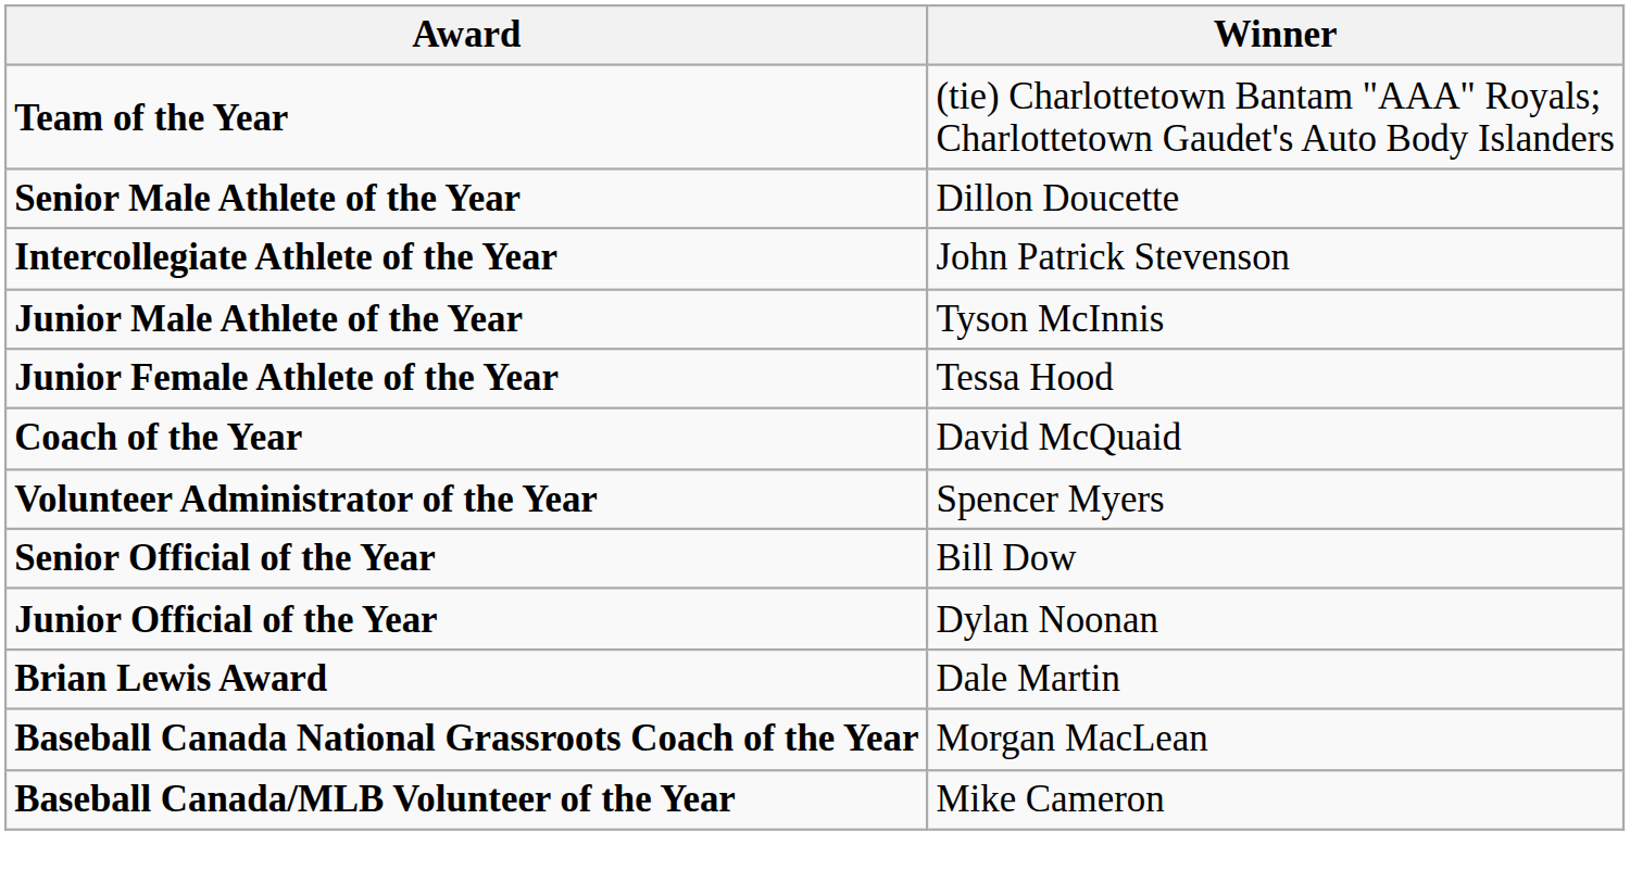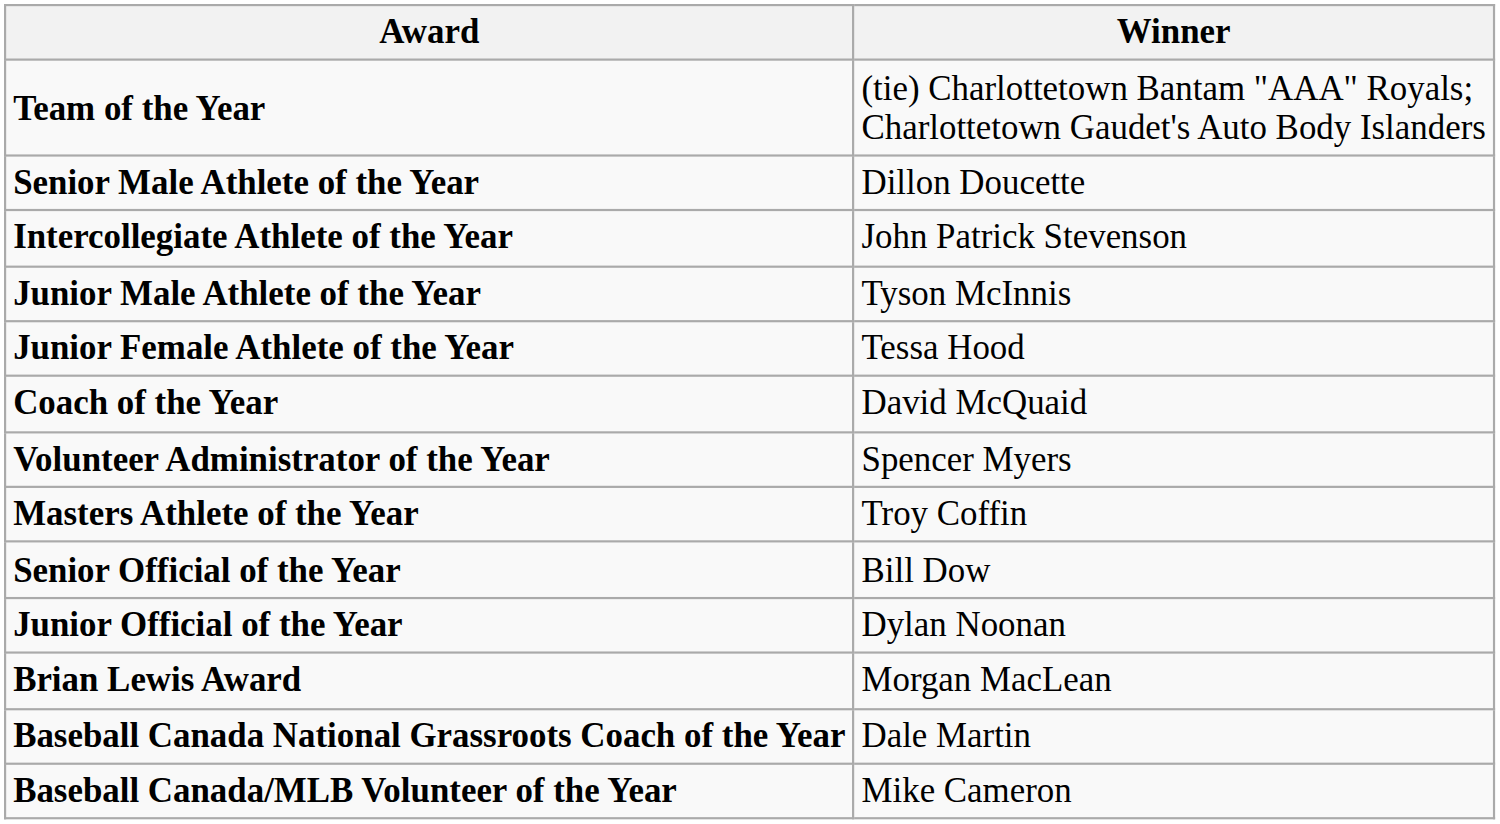+ row: Masters Athlete of the Year | Troy Coffin
Brian Lewis Award | Winner: Dale Martin -> Morgan MacLean
Baseball Canada National Grassroots Coach of the Year | Winner: Morgan MacLean -> Dale Martin
